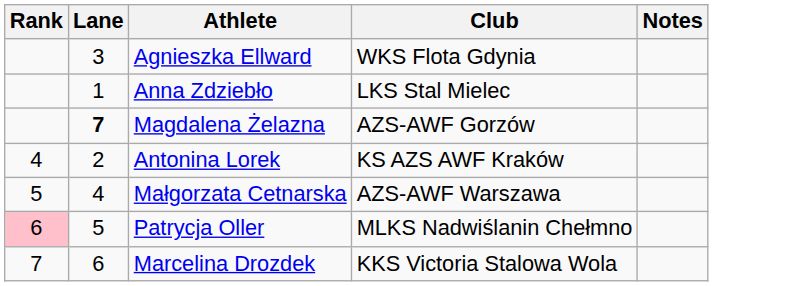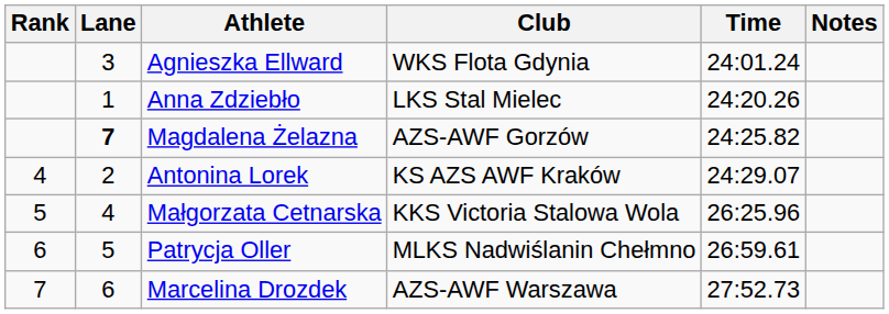+ column: Time | 24:01.24 | 24:20.26 | 24:25.82 | 24:29.07 | 26:25.96 | 26:59.61 | 27:52.73
Małgorzata Cetnarska | Club: AZS-AWF Warszawa -> KKS Victoria Stalowa Wola
Patrycja Oller | Rank: pink background -> no background
Marcelina Drozdek | Club: KKS Victoria Stalowa Wola -> AZS-AWF Warszawa
